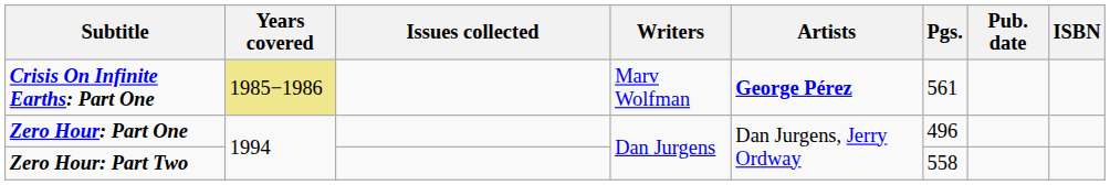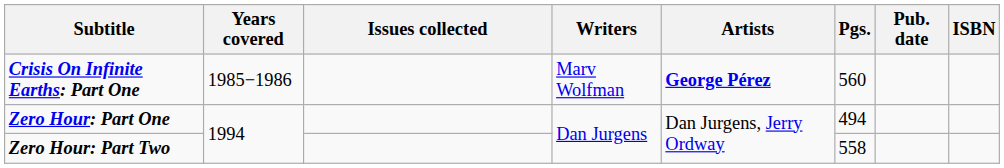Crisis On Infinite Earths: Part One | Years covered: khaki background -> no background
Crisis On Infinite Earths: Part One | Pgs.: 561 -> 560
Zero Hour: Part One | Pgs.: 496 -> 494
